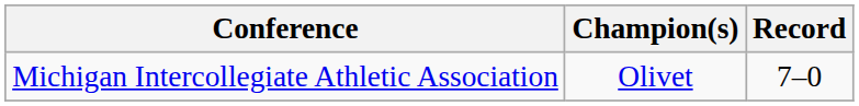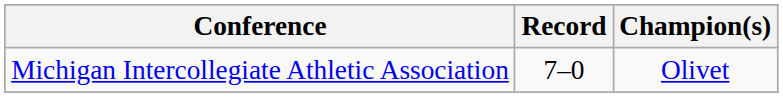columns swapped: Champion(s) <-> Record
